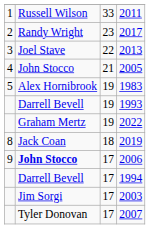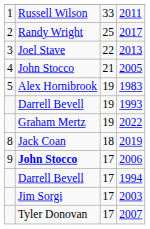2017 | column 3: 23 -> 25
